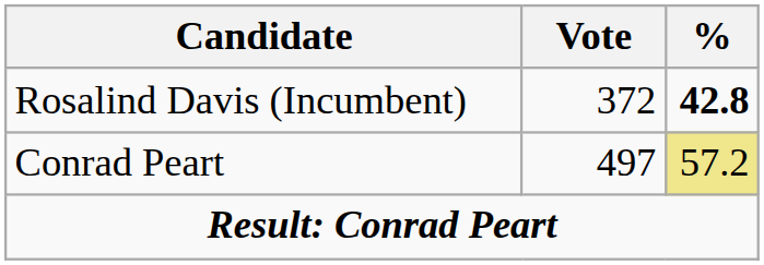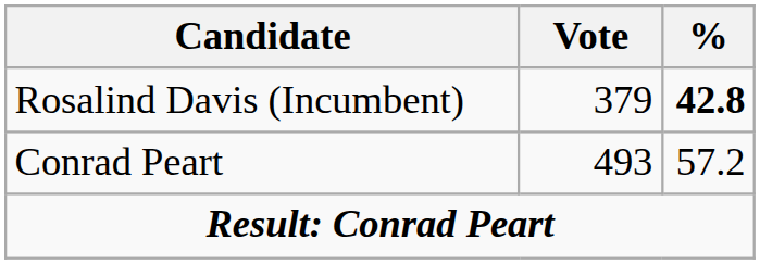Rosalind Davis (Incumbent) | Vote: 372 -> 379
Conrad Peart | Vote: 497 -> 493
Conrad Peart | %: khaki background -> no background
